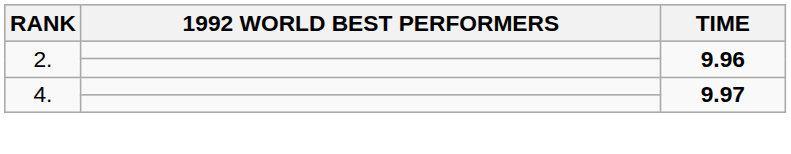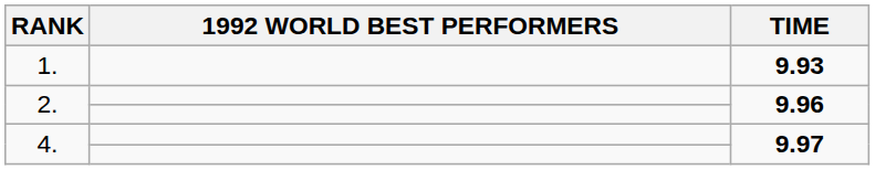+ row: 1. | 9.93
